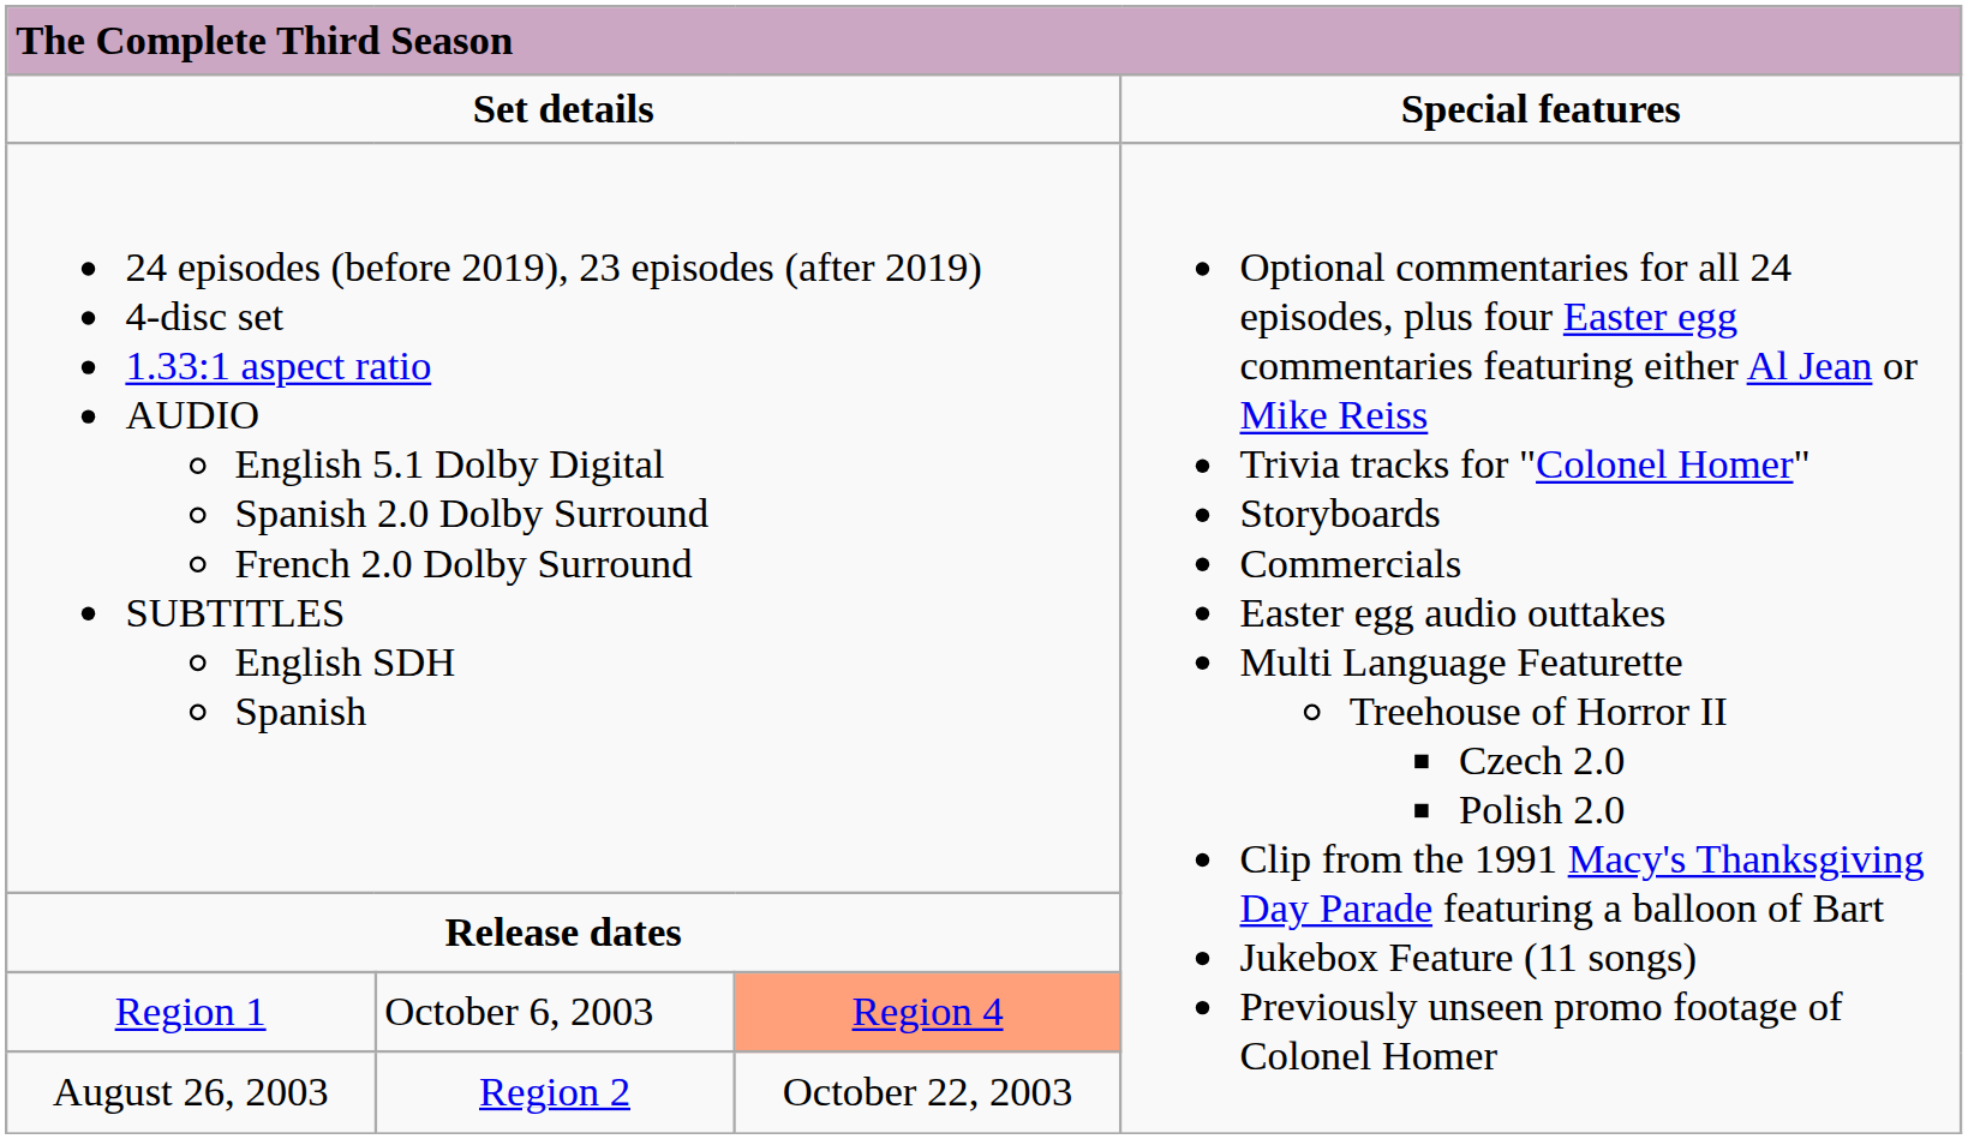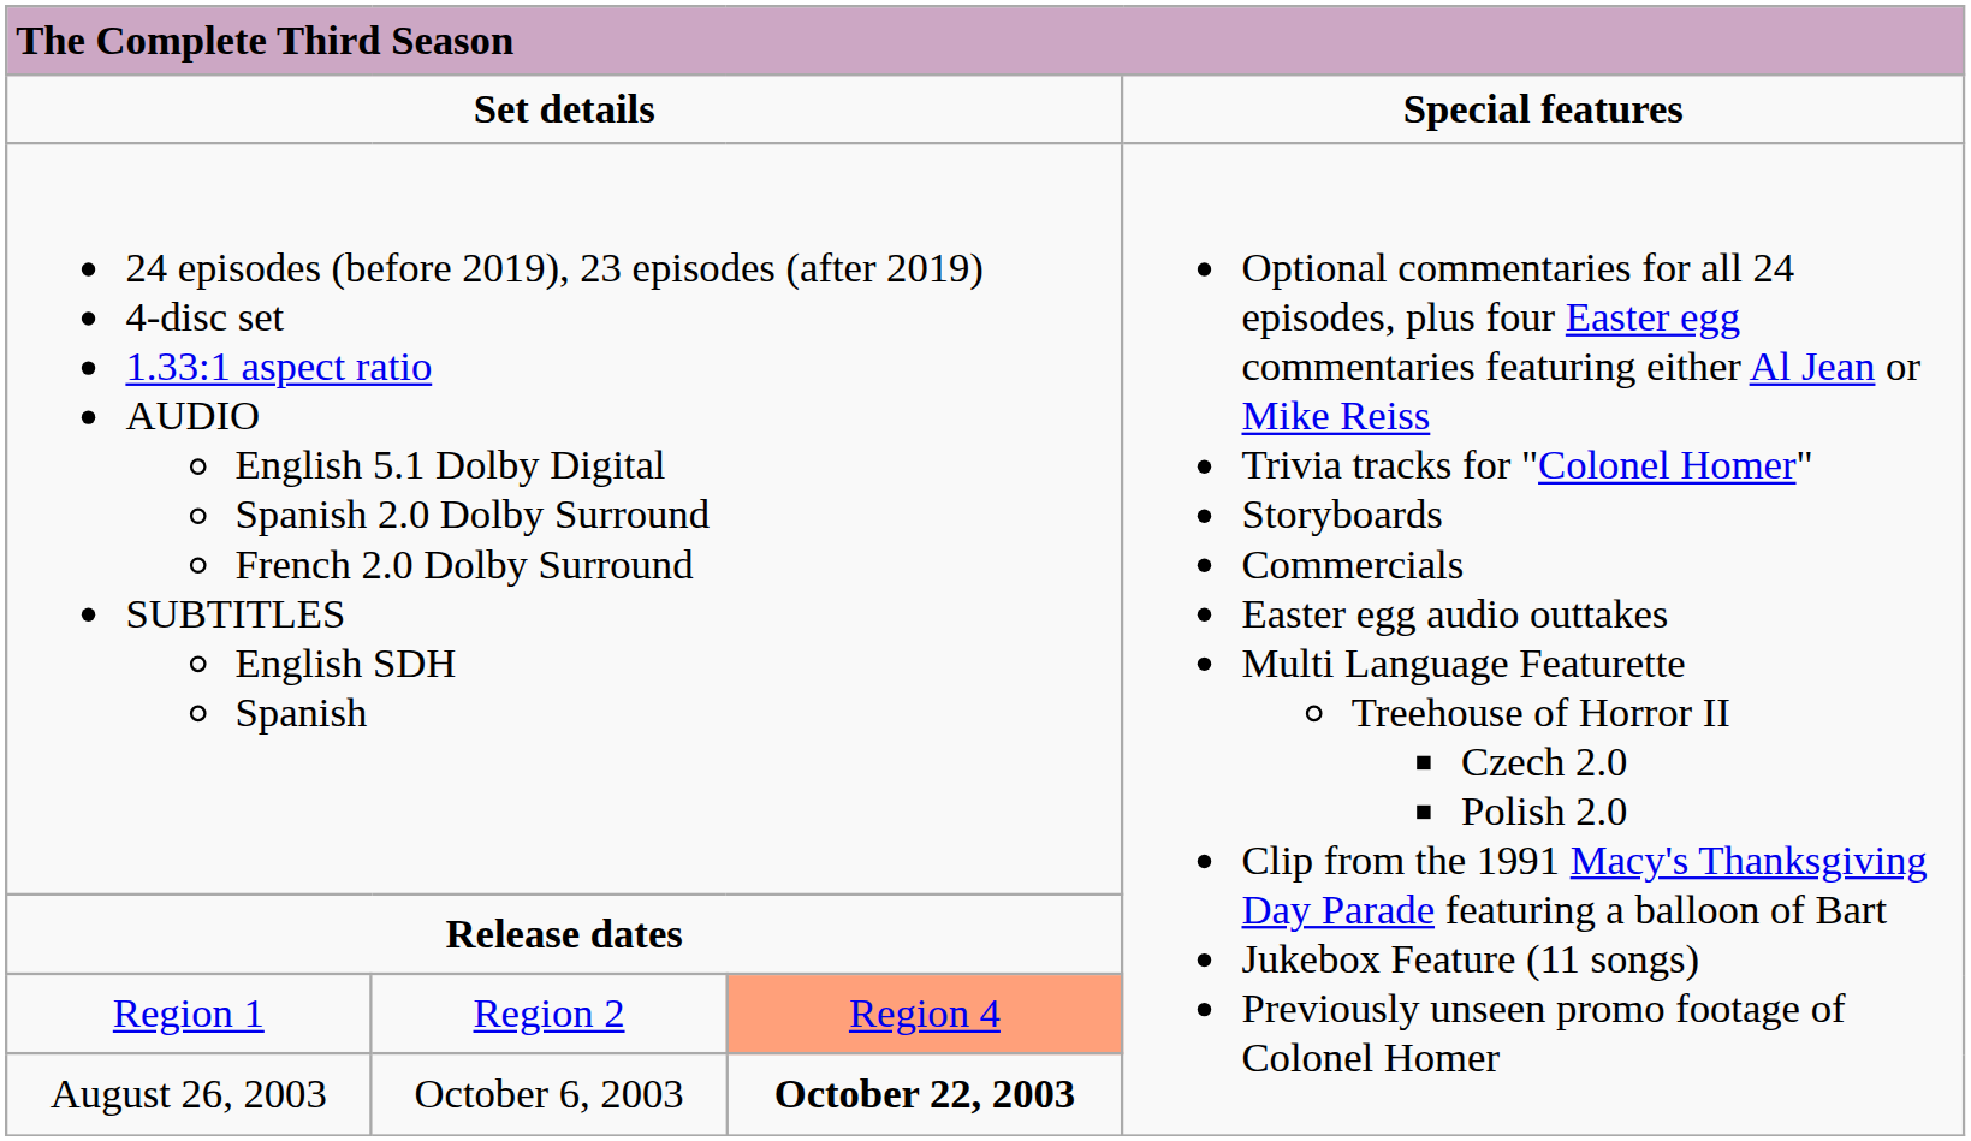Region 1 | column 2: October 6, 2003 -> Region 2
August 26, 2003 | column 2: Region 2 -> October 6, 2003
August 26, 2003 | column 3: normal -> bold
